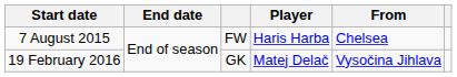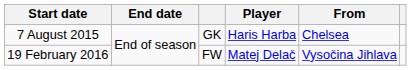7 August 2015 | column 3: FW -> GK
19 February 2016 | column 3: GK -> FW
